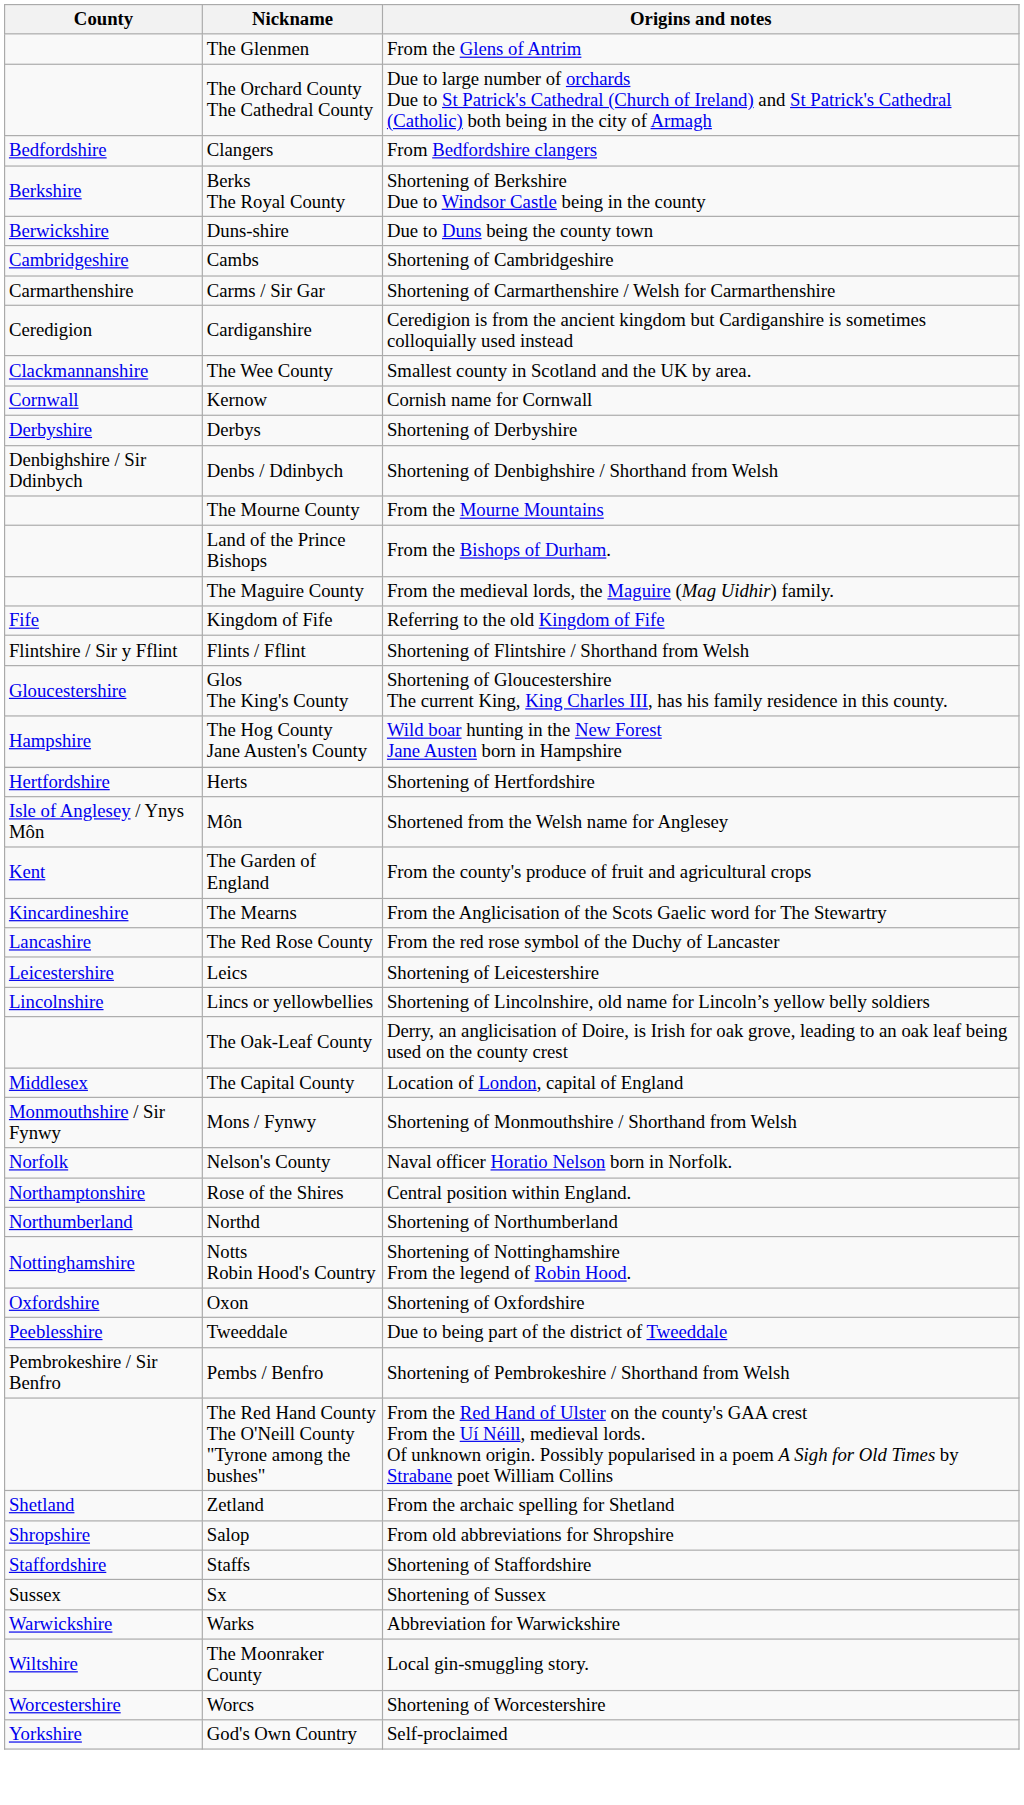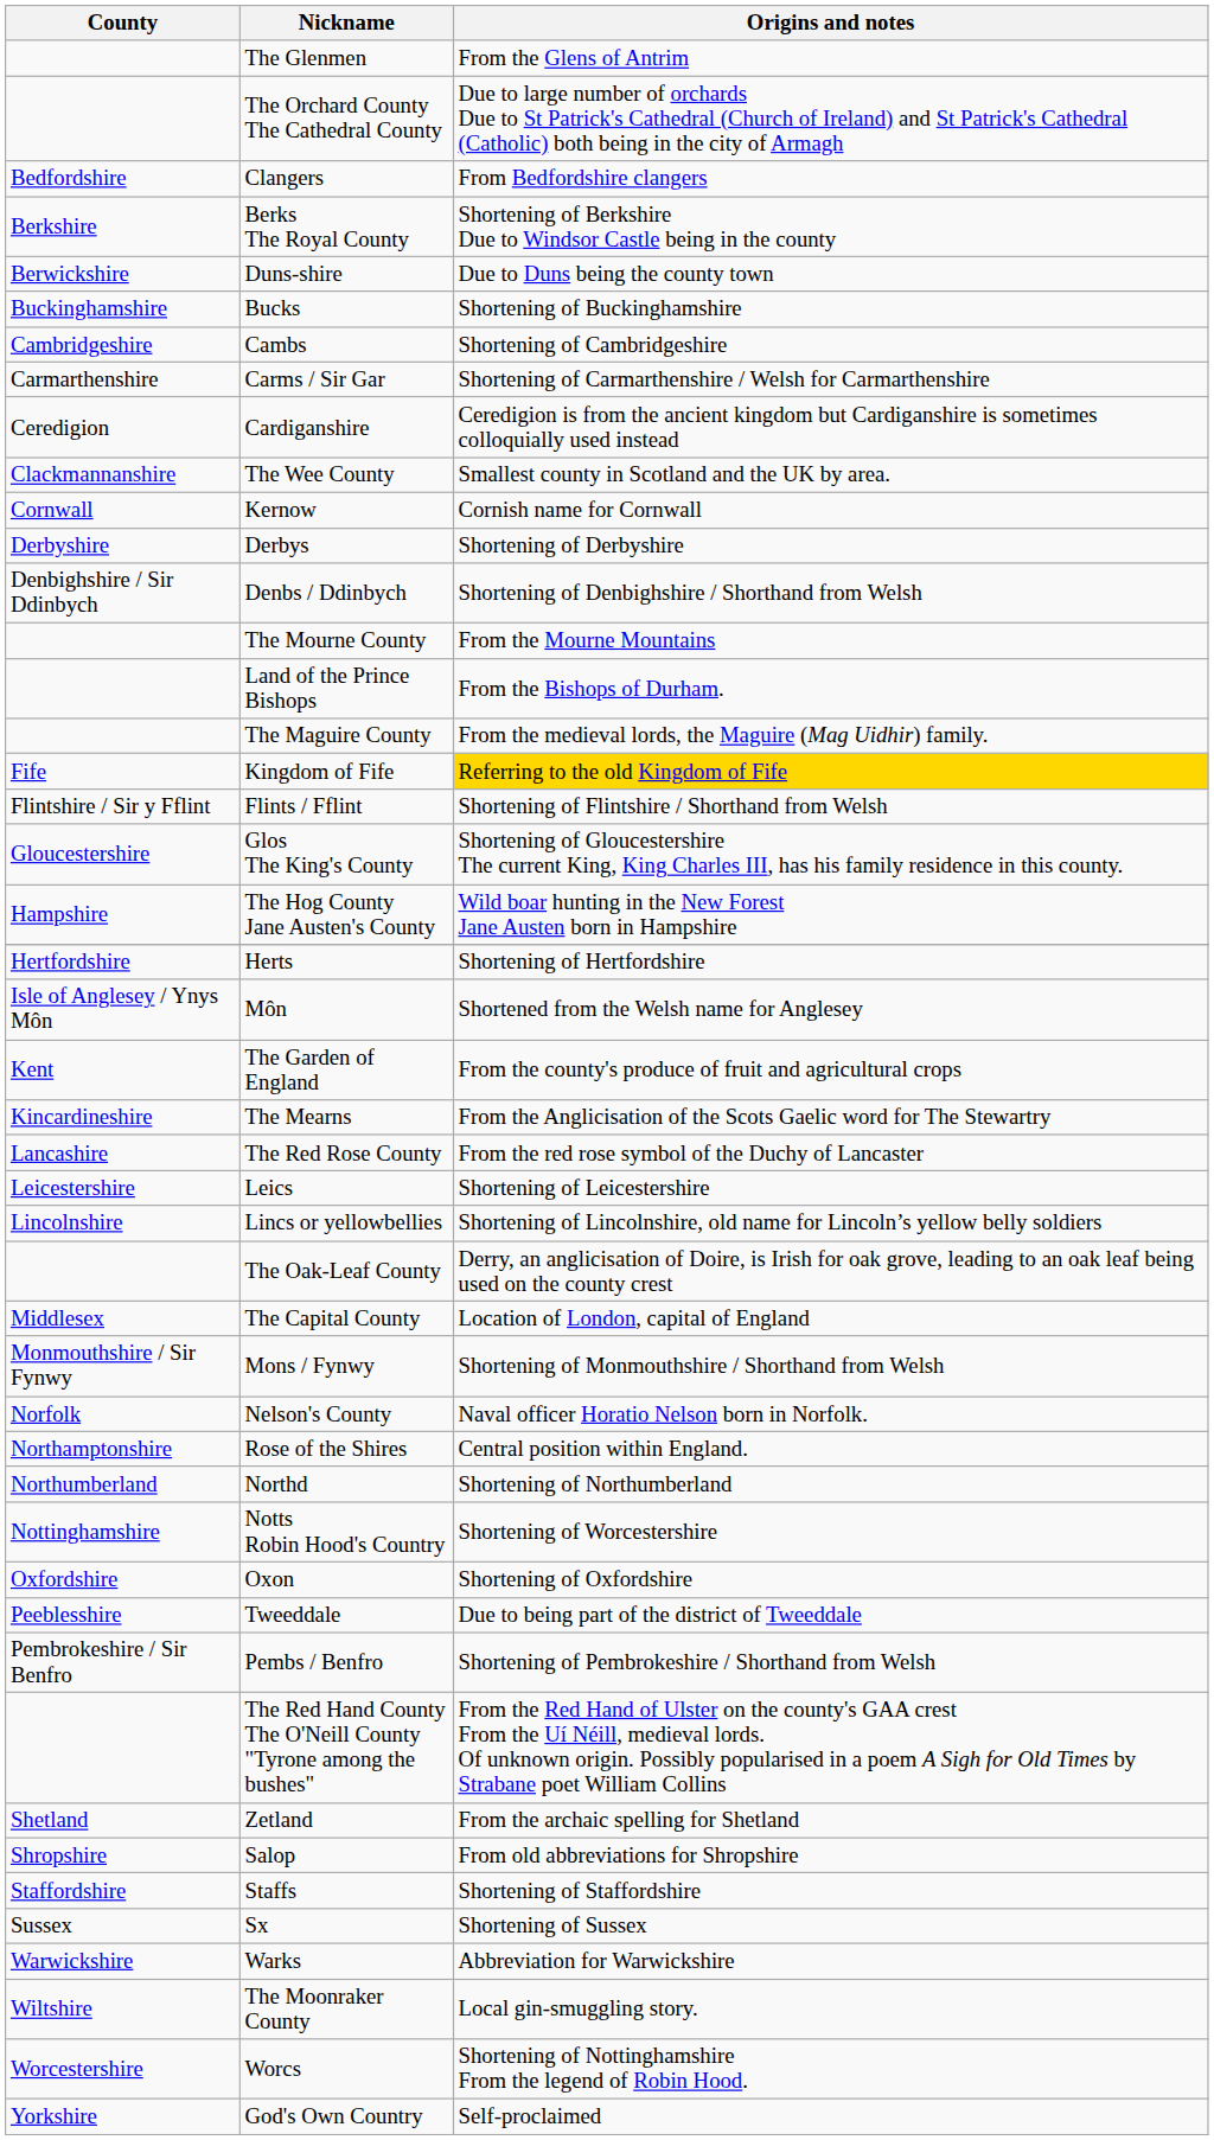+ row: Buckinghamshire | Bucks | Shortening of Buckinghamshire
Kingdom of Fife | Origins and notes: no background -> gold background
Notts Robin Hood's Country | Origins and notes: Shortening of Nottinghamshire From the legend of Robin Hood. -> Shortening of Worcestershire
Worcs | Origins and notes: Shortening of Worcestershire -> Shortening of Nottinghamshire From the legend of Robin Hood.
